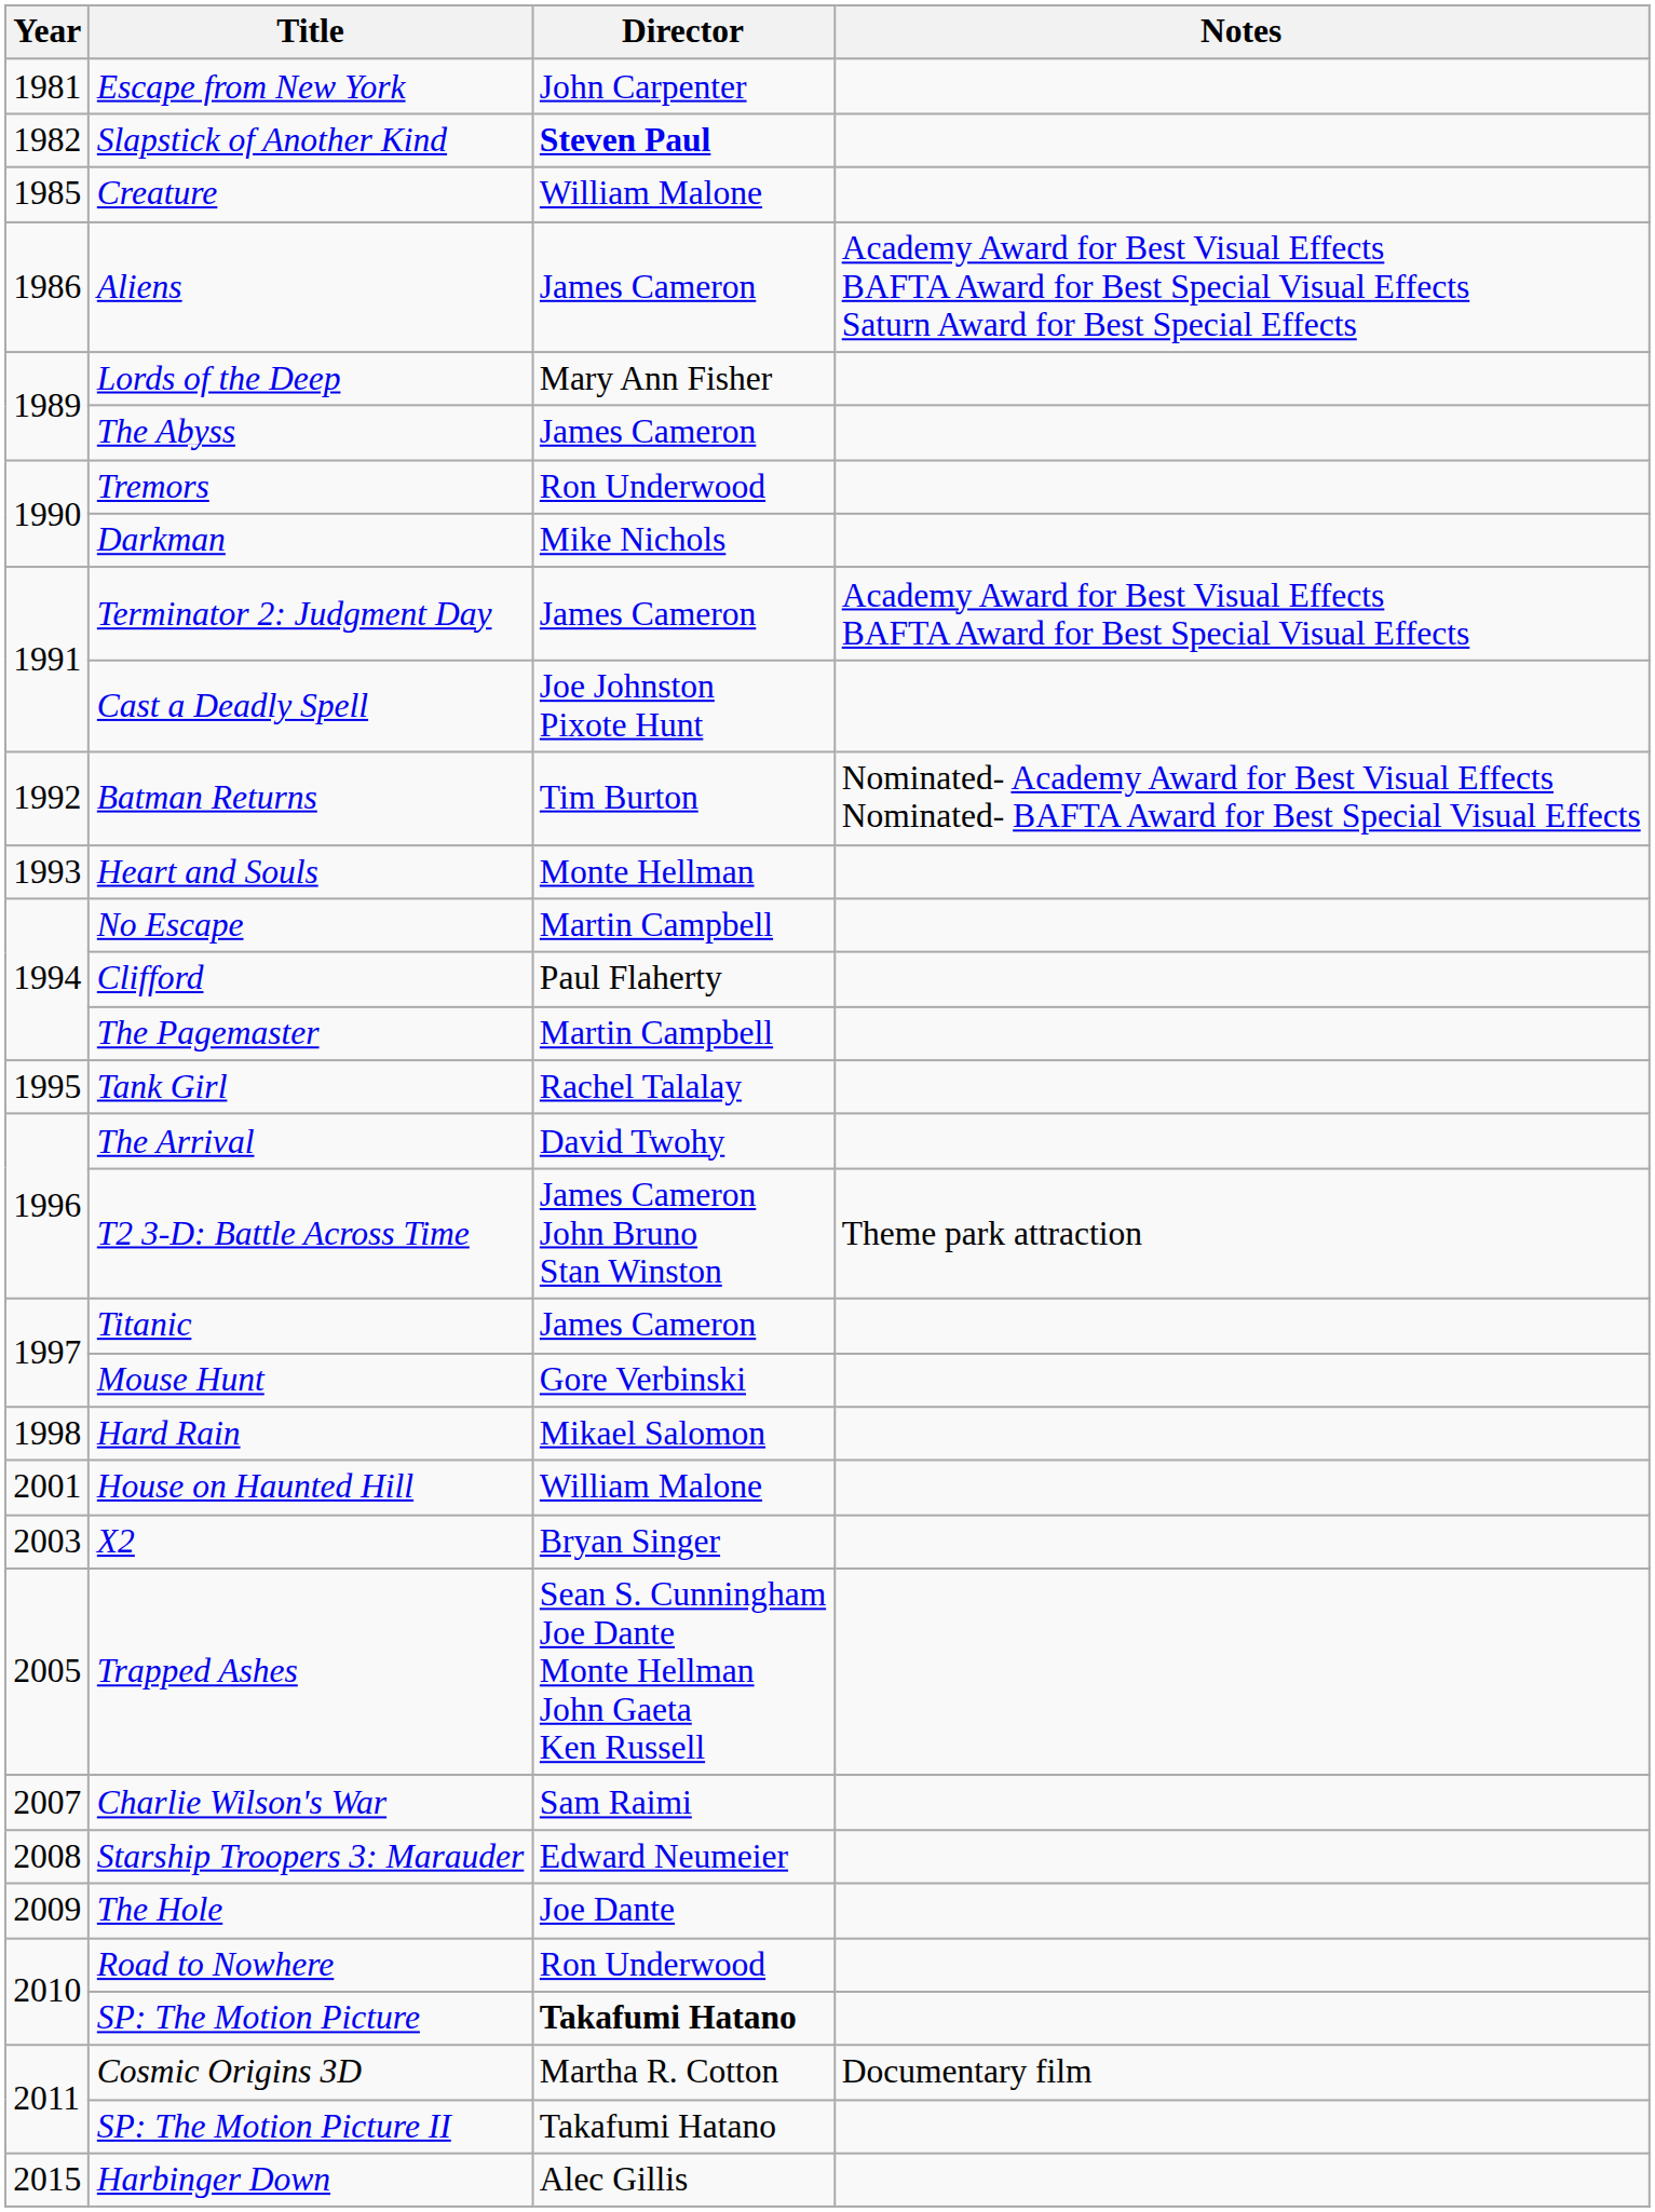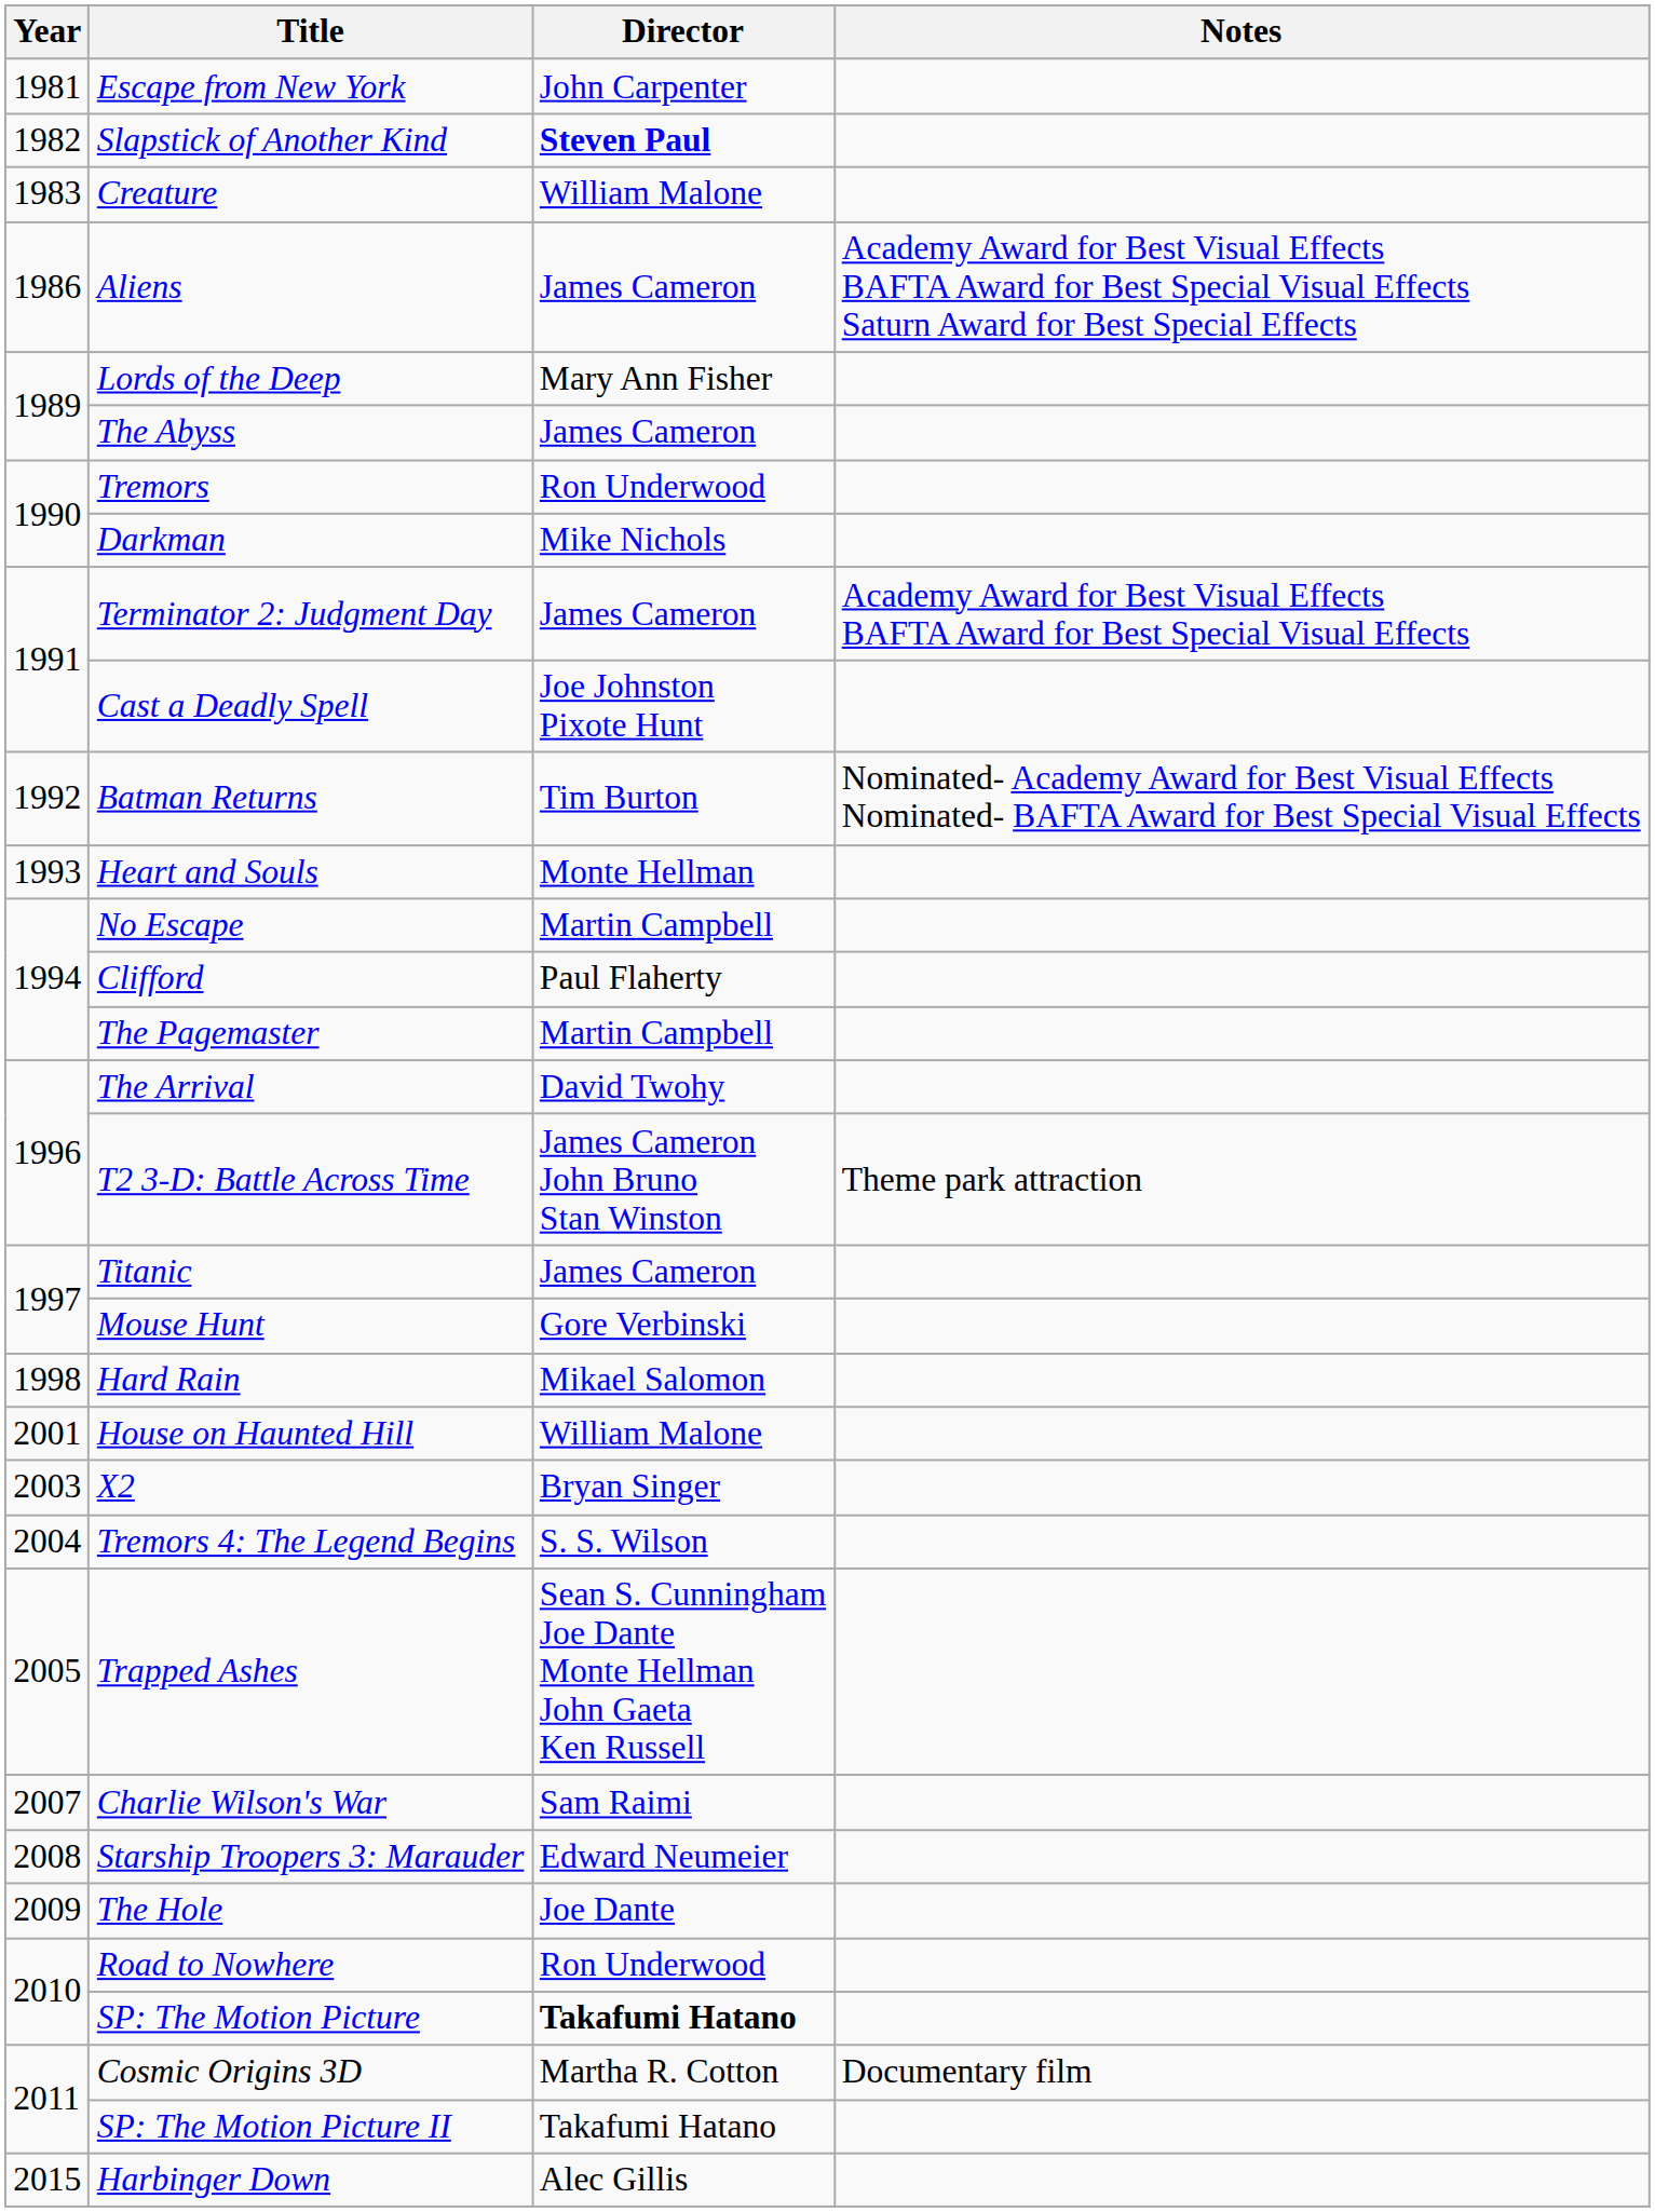Creature | Year: 1985 -> 1983
- row: 1995 | Tank Girl | Rachel Talalay
+ row: 2004 | Tremors 4: The Legend Begins | S. S. Wilson
